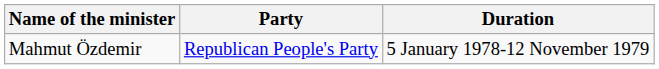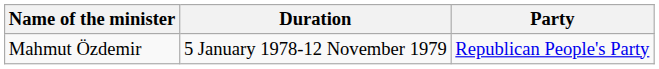columns swapped: Party <-> Duration
